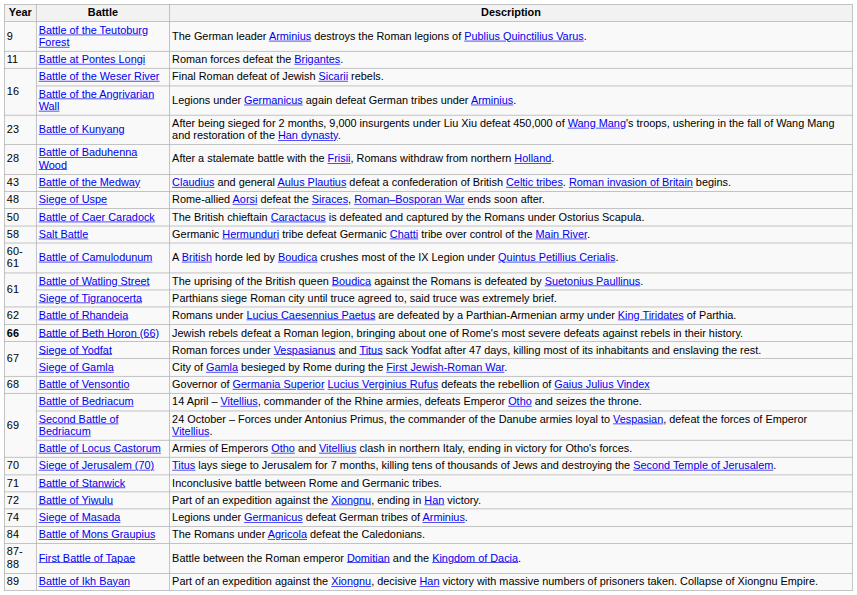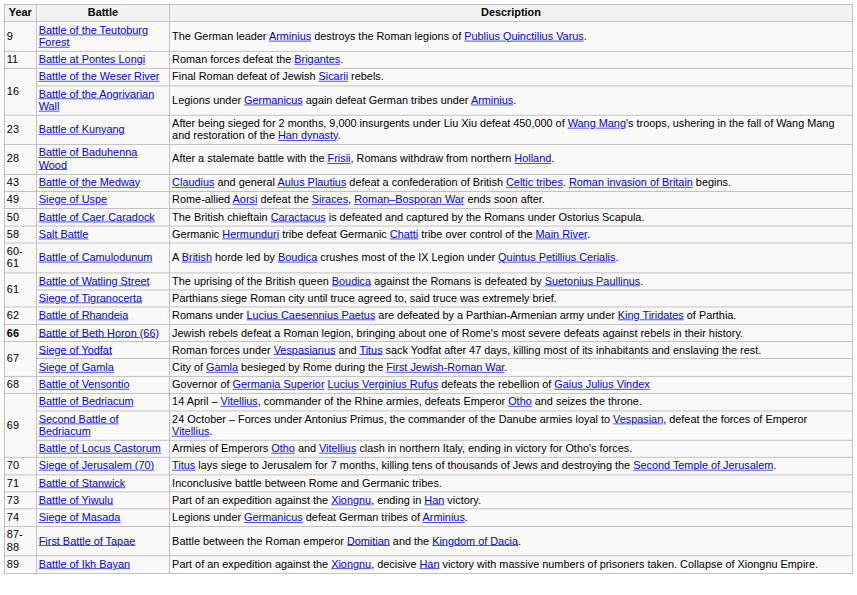Siege of Uspe | Year: 48 -> 49
Battle of Yiwulu | Year: 72 -> 73
- row: 84 | Battle of Mons Graupius | The Romans under Agricola defeat the Caledonians.
